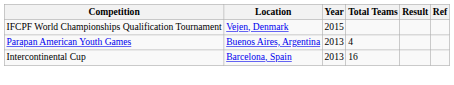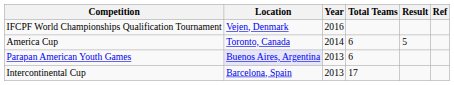IFCPF World Championships Qualification Tournament | Year: 2015 -> 2016
+ row: America Cup | Toronto, Canada | 2014 | 6 | 5
Parapan American Youth Games | Location: no background -> lavender background
Parapan American Youth Games | Total Teams: 4 -> 6
Intercontinental Cup | Total Teams: 16 -> 17
